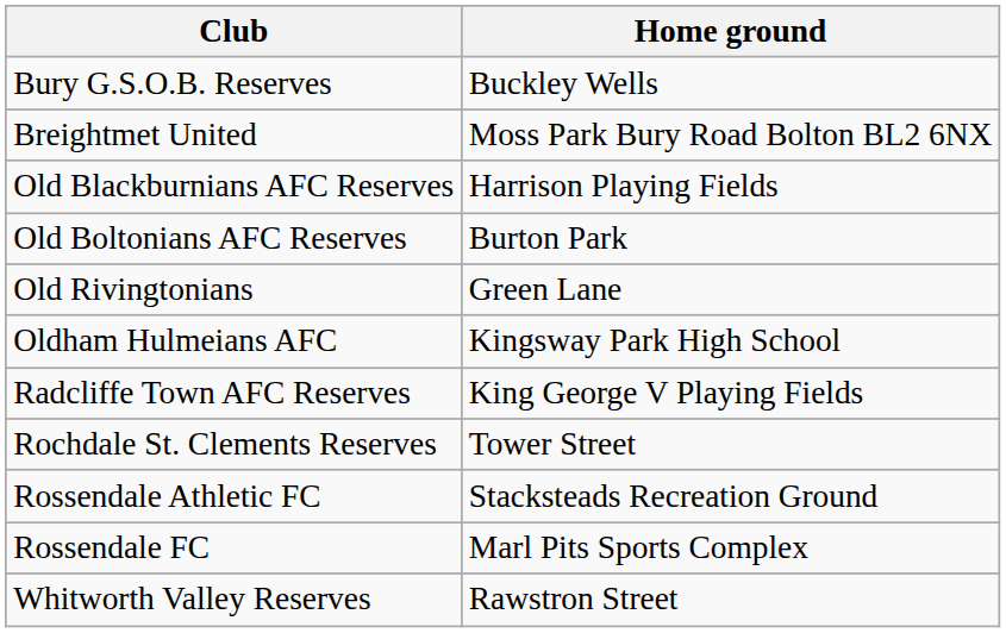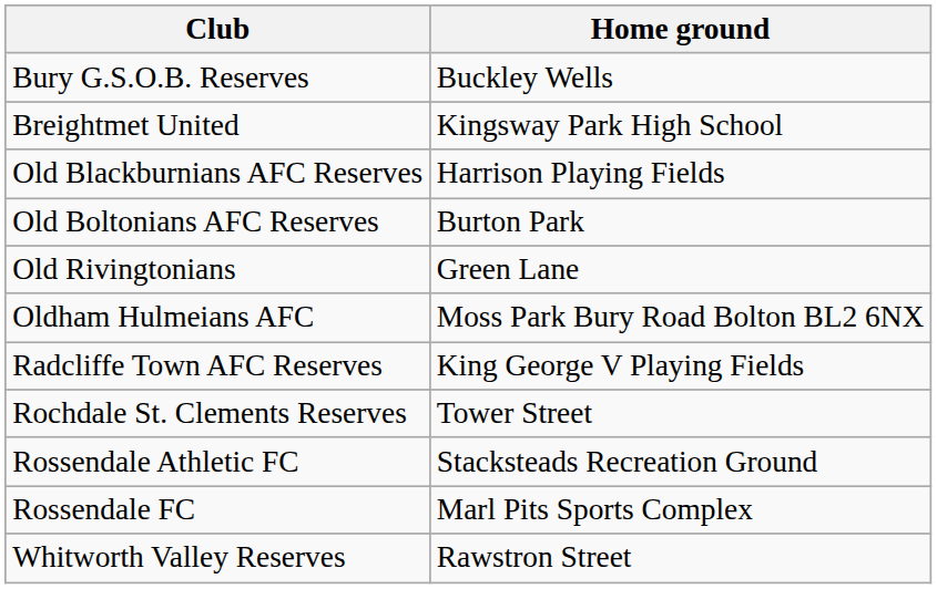Breightmet United | Home ground: Moss Park Bury Road Bolton BL2 6NX -> Kingsway Park High School
Oldham Hulmeians AFC | Home ground: Kingsway Park High School -> Moss Park Bury Road Bolton BL2 6NX
